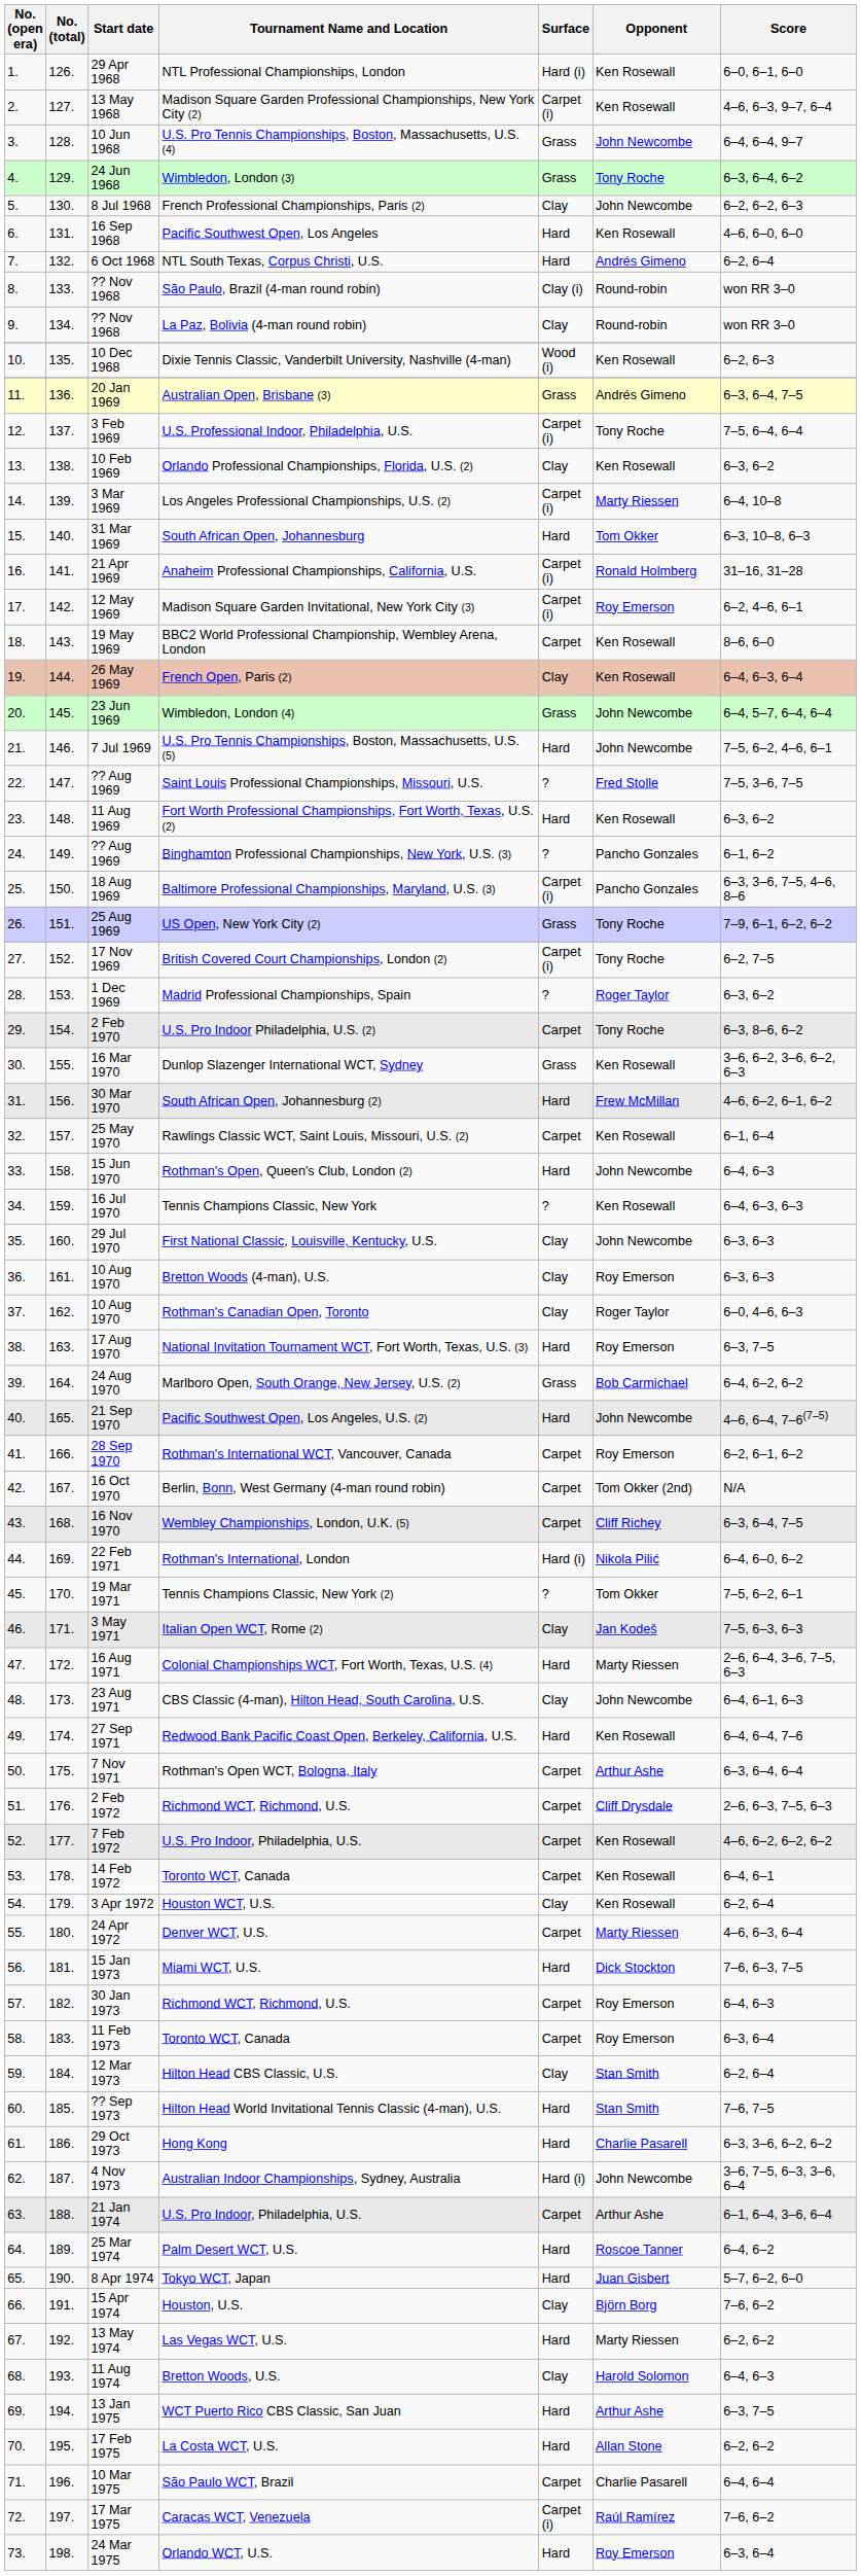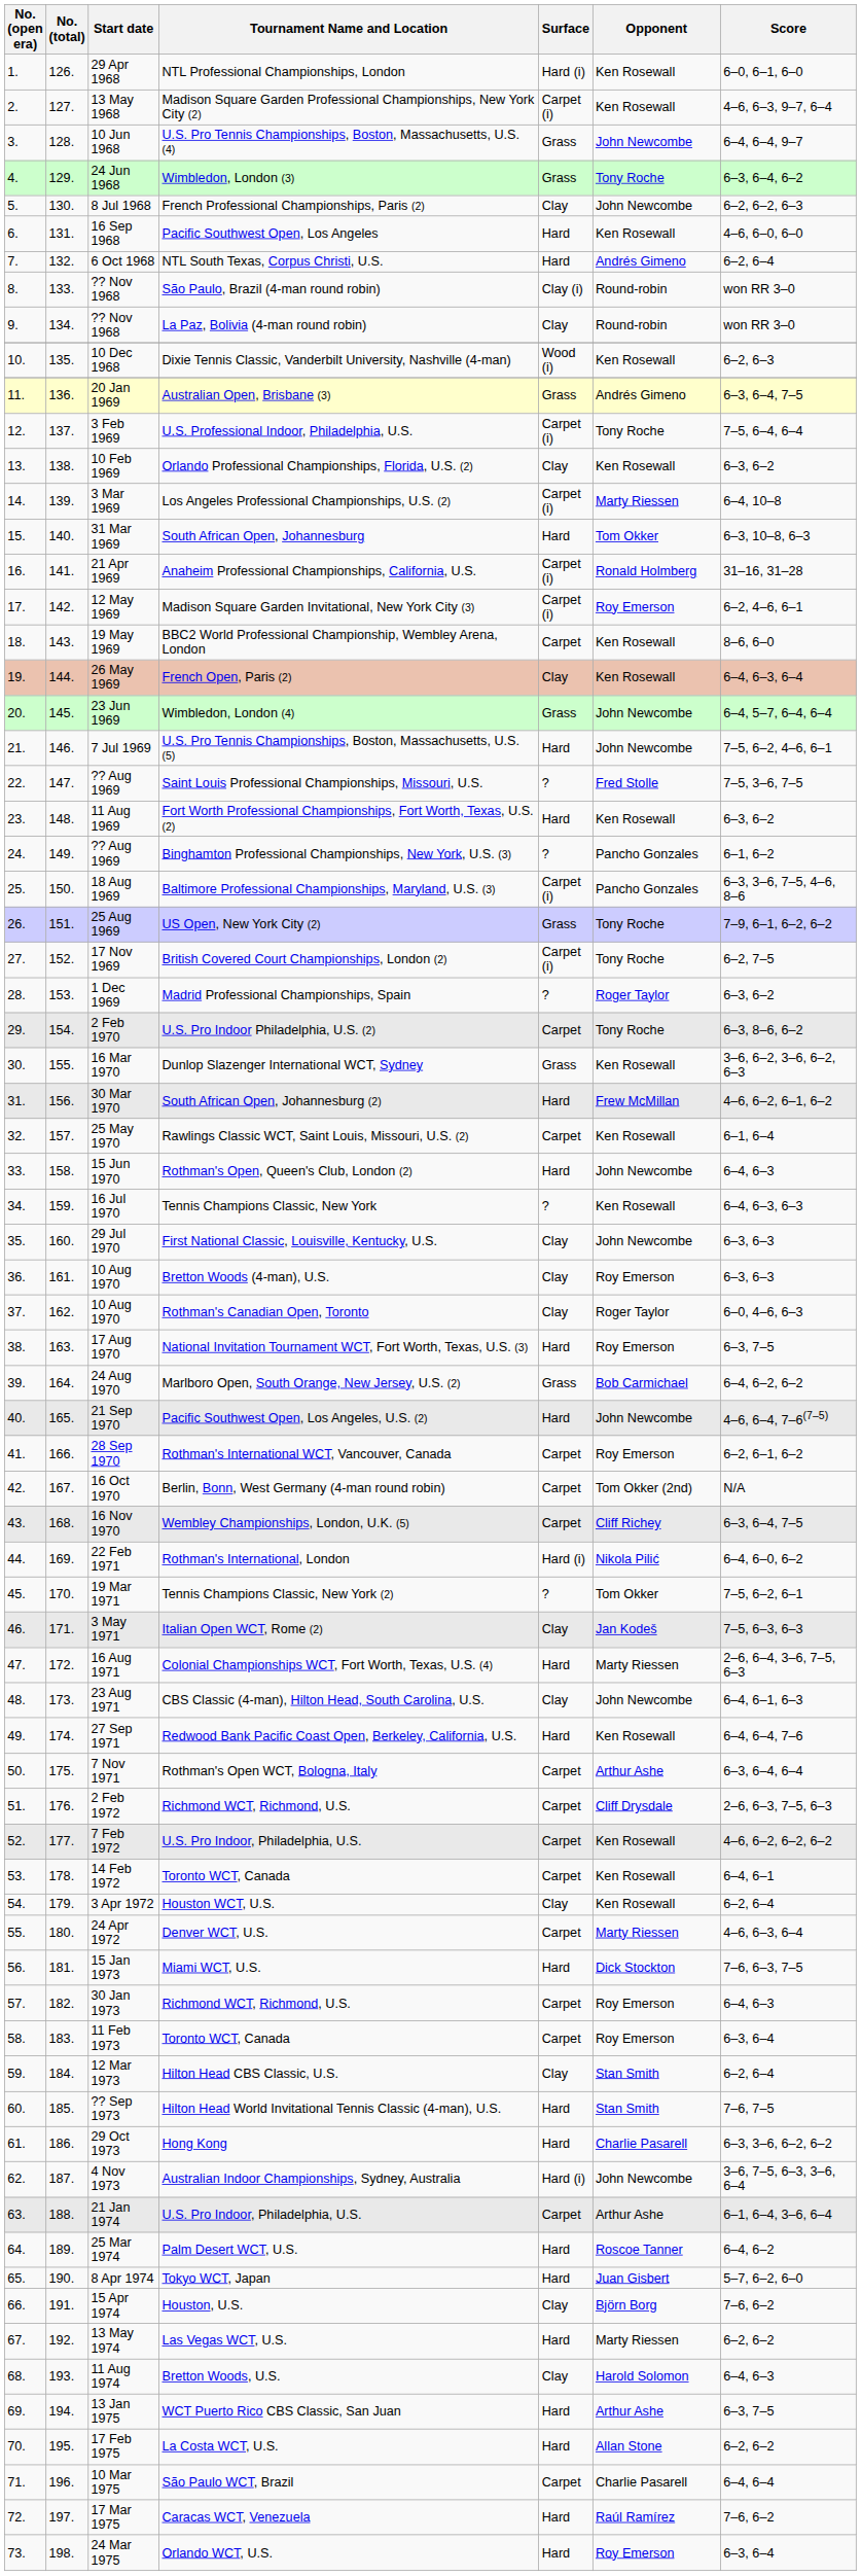17 Mar 1975 | Surface: Carpet (i) -> Hard
